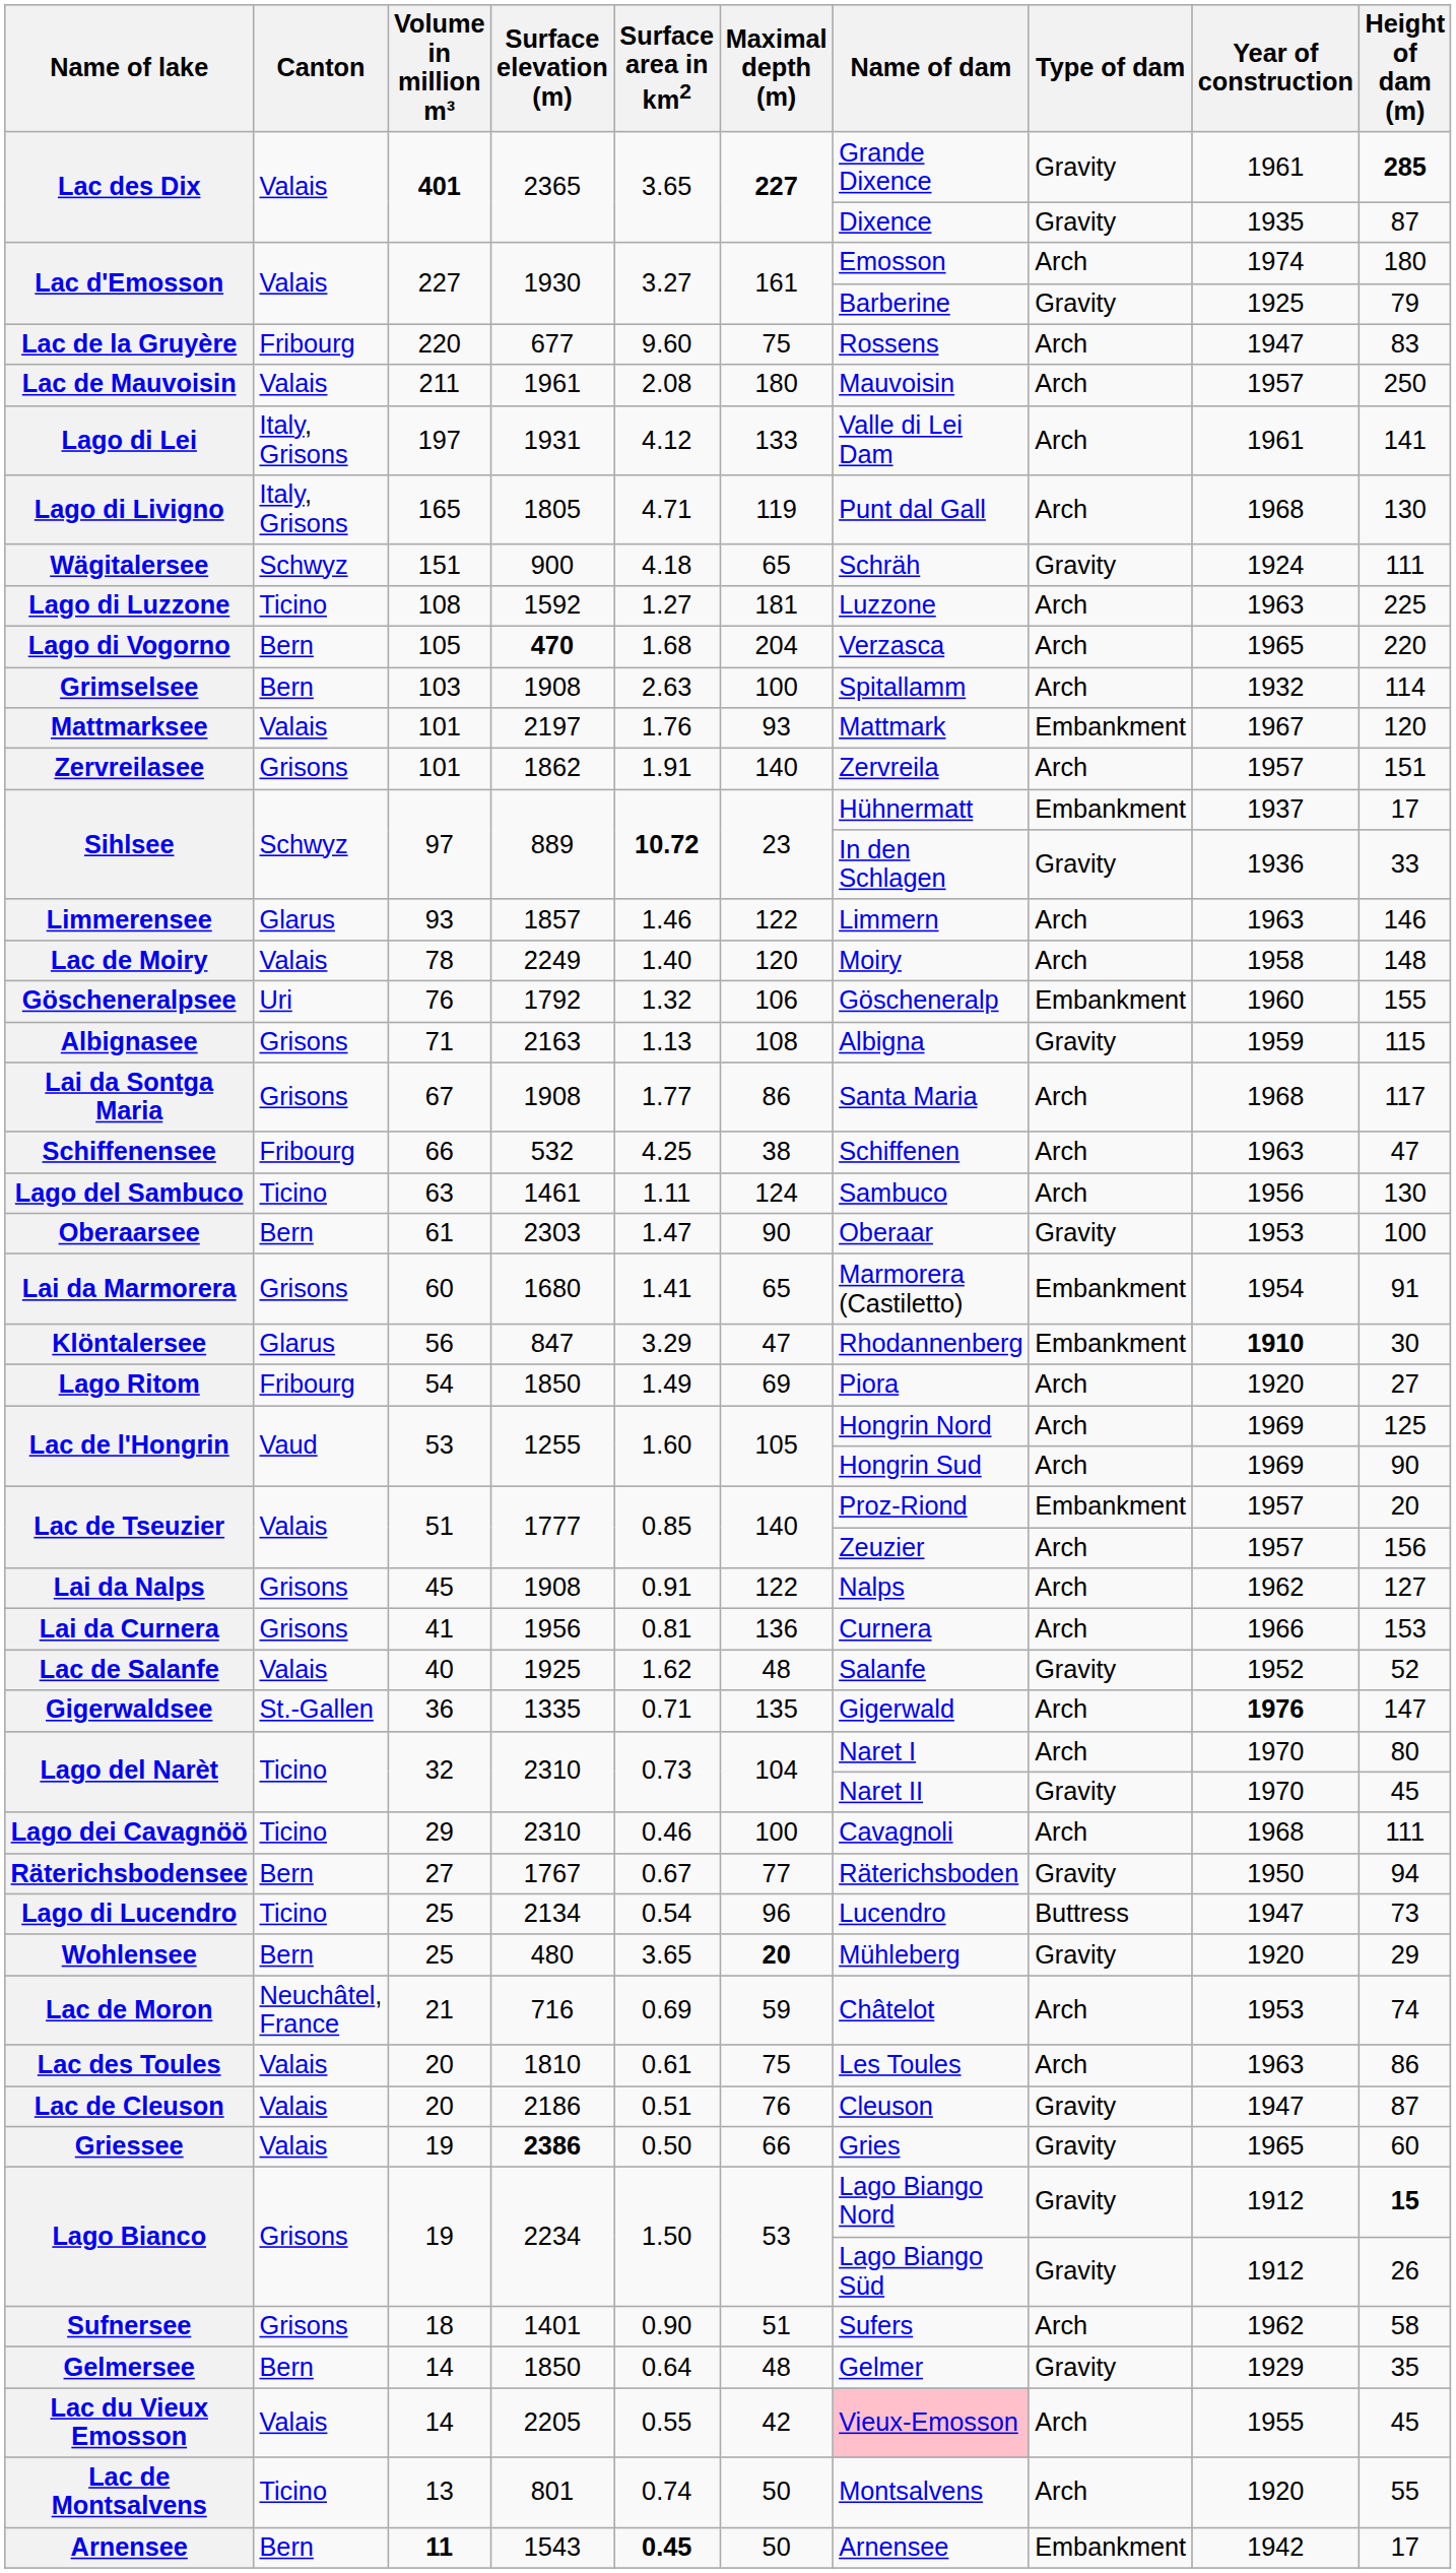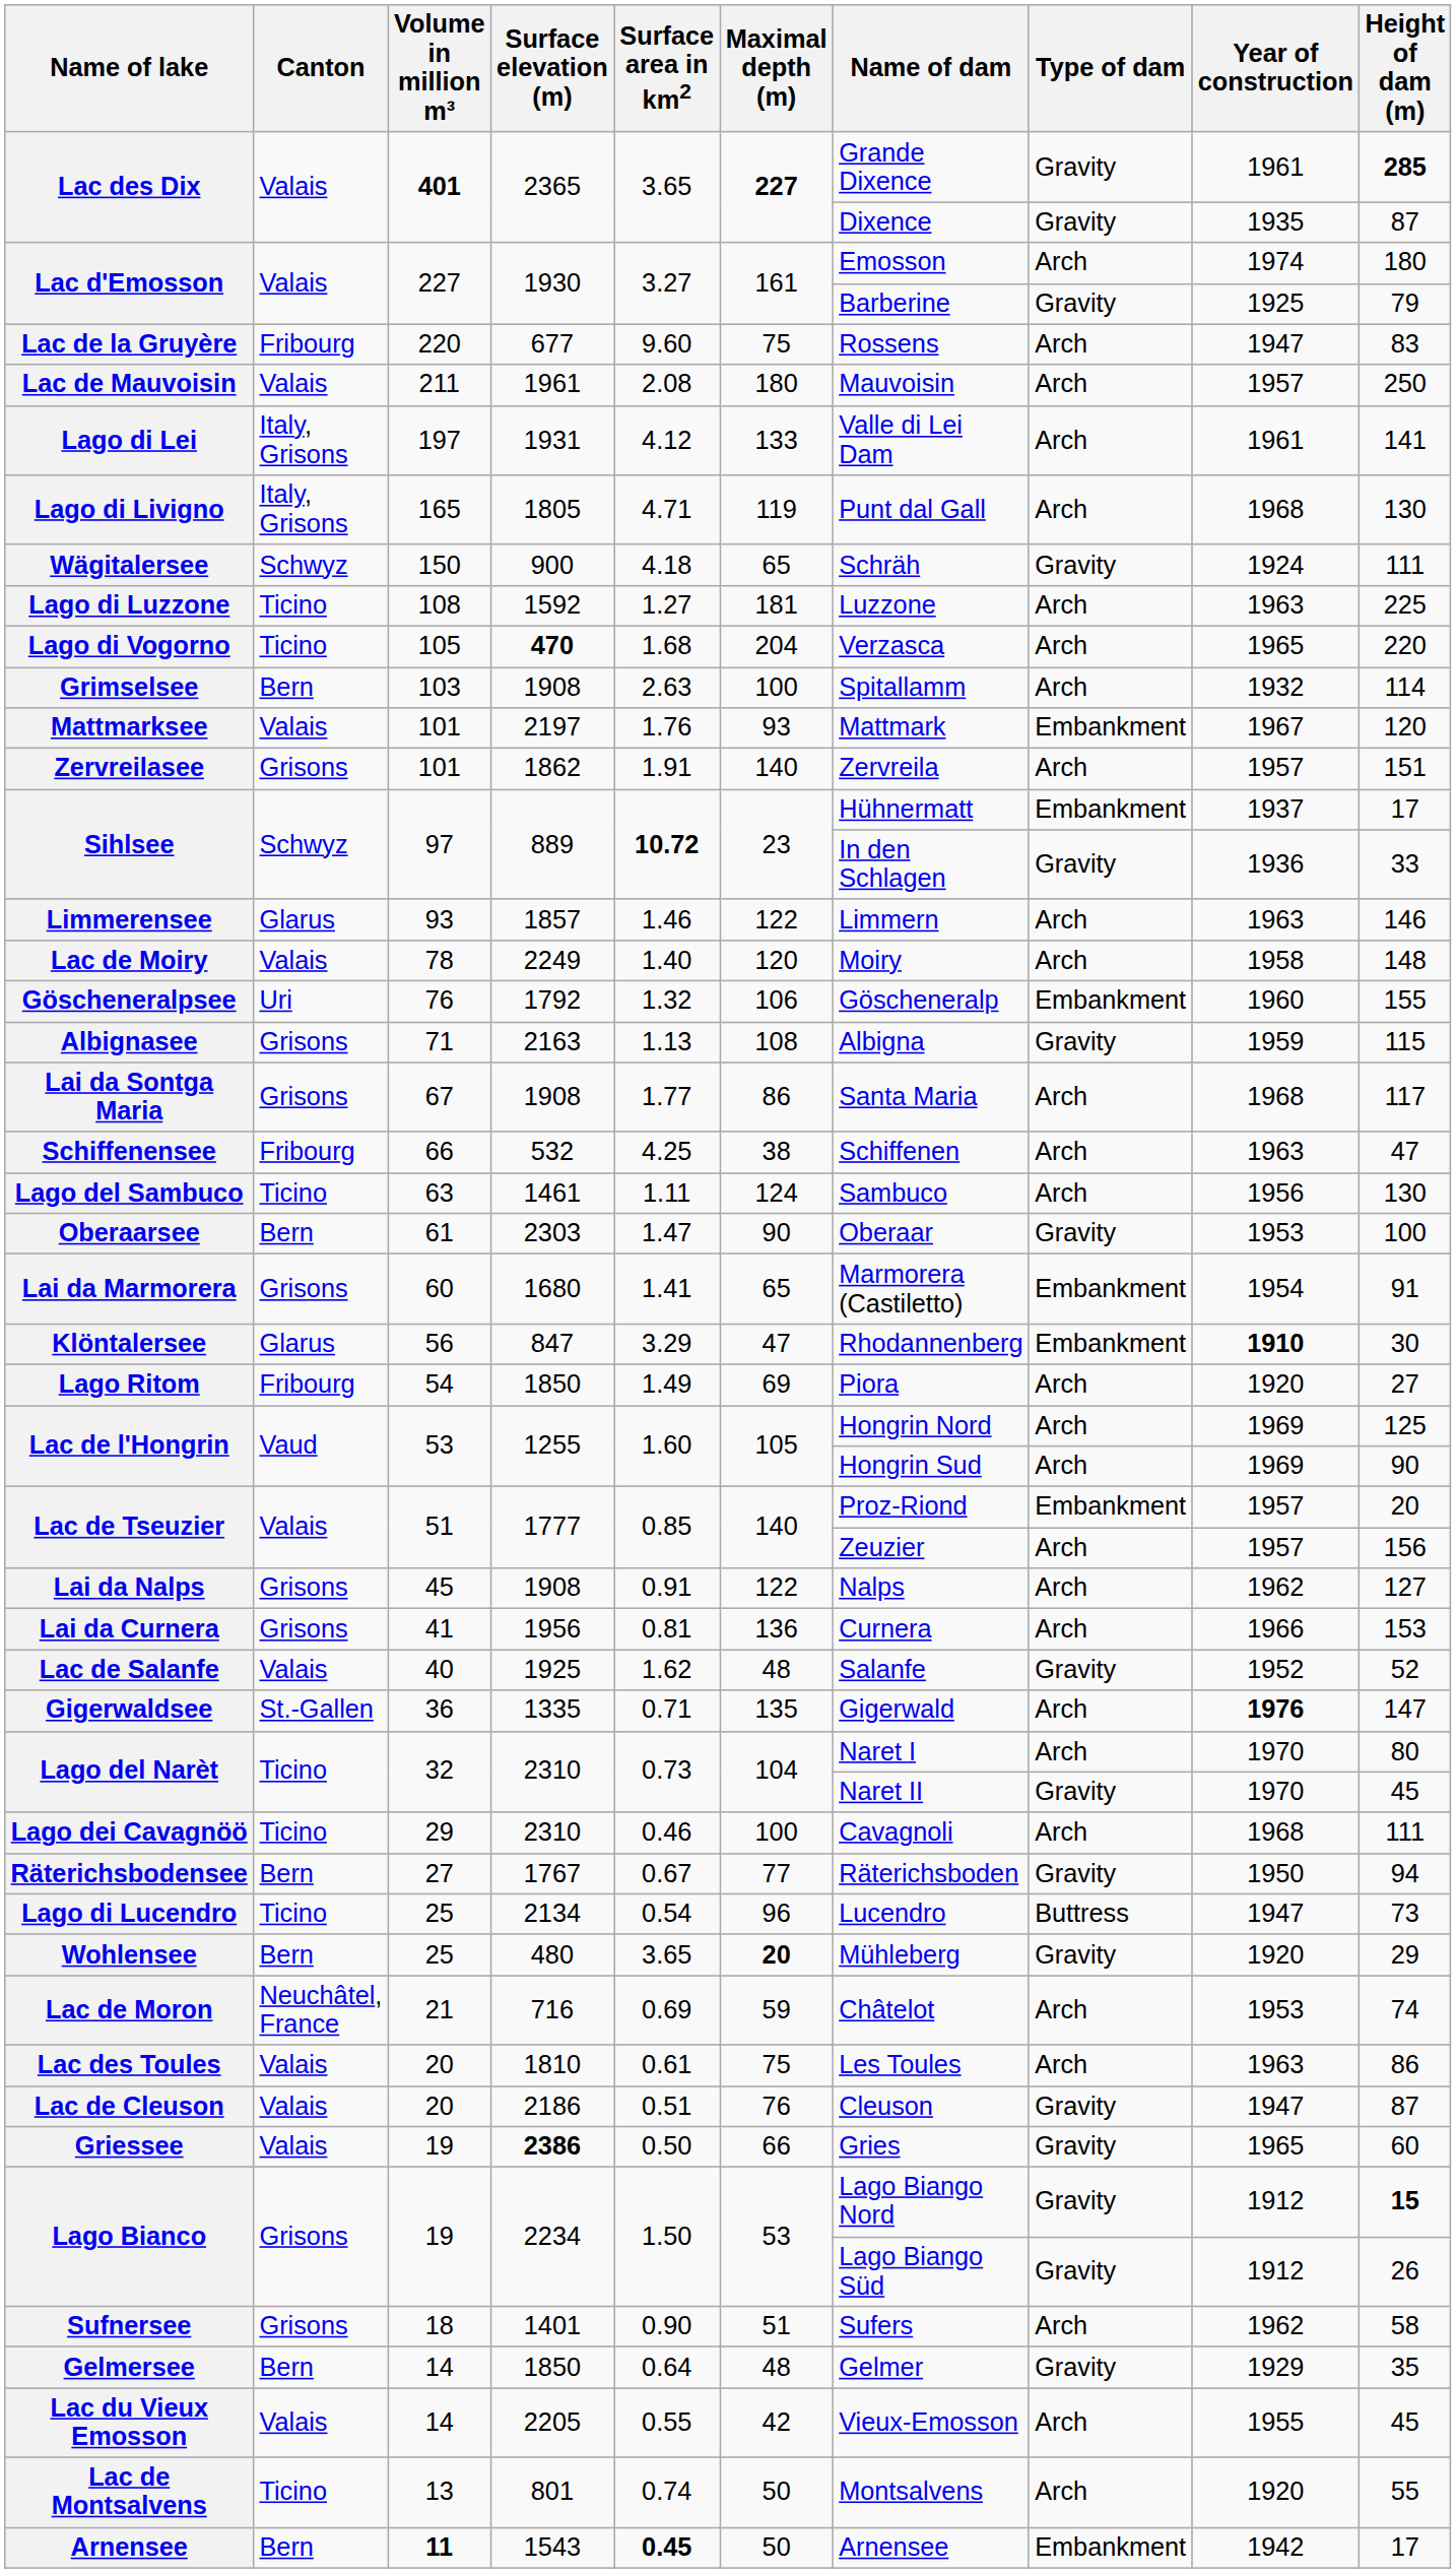Wägitalersee | Volume in million m³: 151 -> 150
Lago di Vogorno | Canton: Bern -> Ticino
Lac du Vieux Emosson | Name of dam: pink background -> no background
